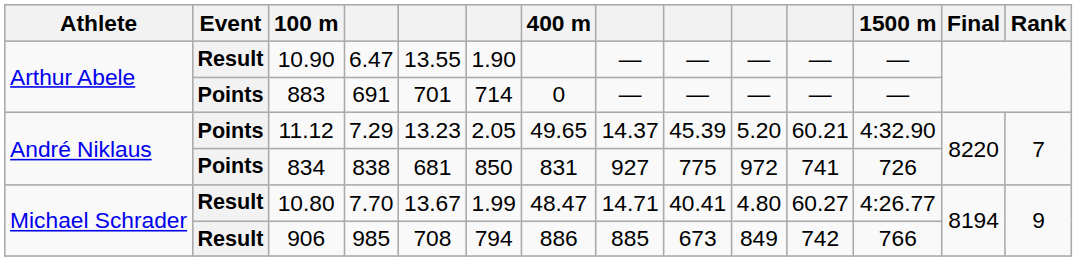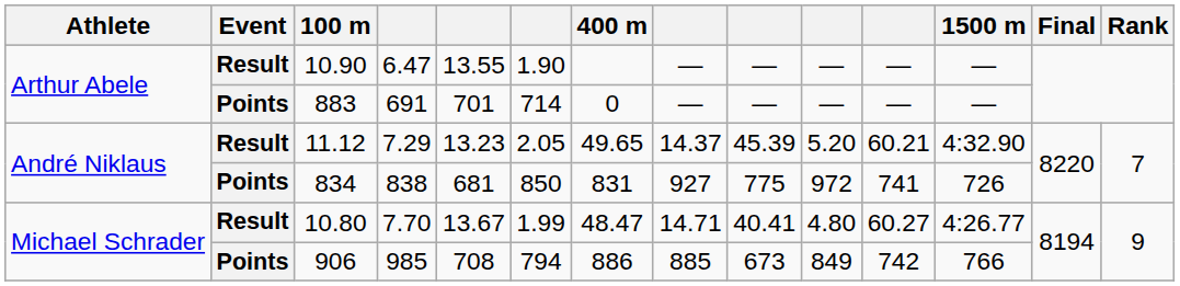11.12 | Event: Points -> Result
906 | Event: Result -> Points
